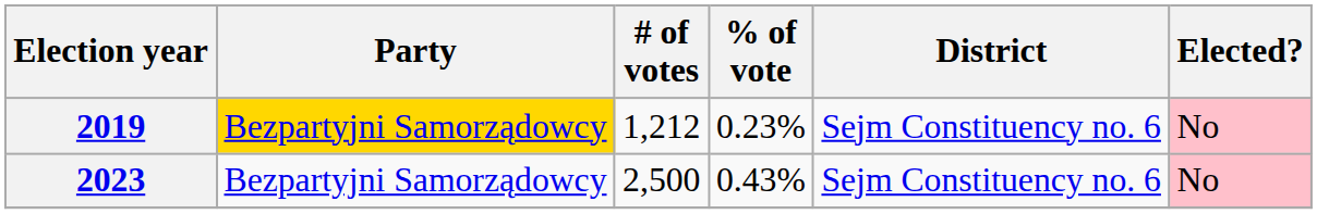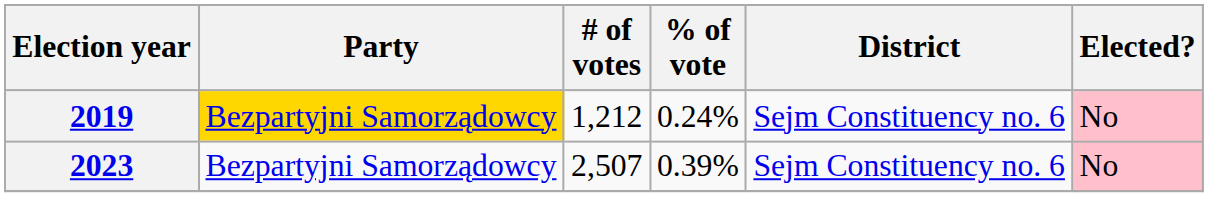2019 | % of vote: 0.23% -> 0.24%
2023 | # of votes: 2,500 -> 2,507
2023 | % of vote: 0.43% -> 0.39%
